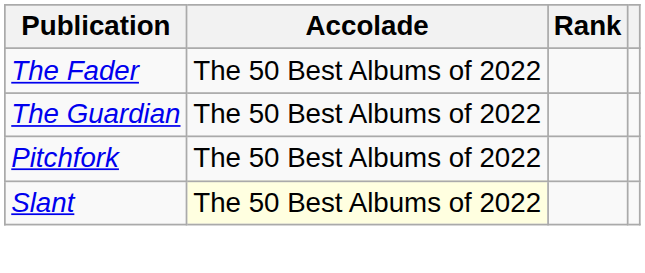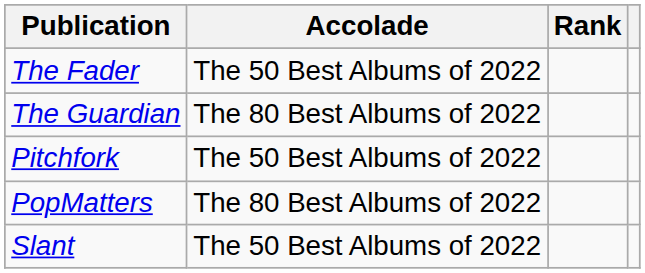The Guardian | Accolade: The 50 Best Albums of 2022 -> The 80 Best Albums of 2022
+ row: PopMatters | The 80 Best Albums of 2022
Slant | Accolade: lightyellow background -> no background
